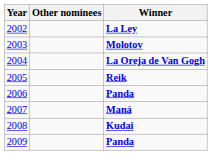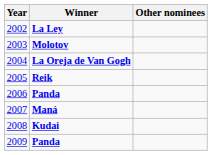columns swapped: Winner <-> Other nominees
